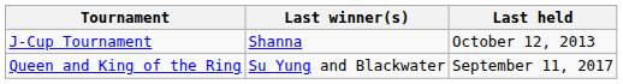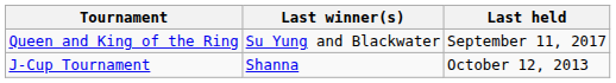rows swapped: Queen and King of the Ring <-> J-Cup Tournament
